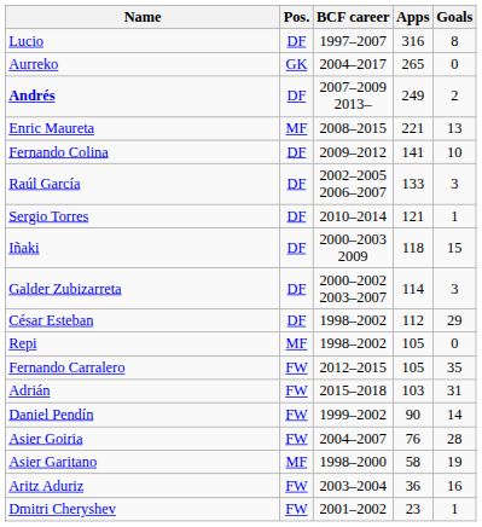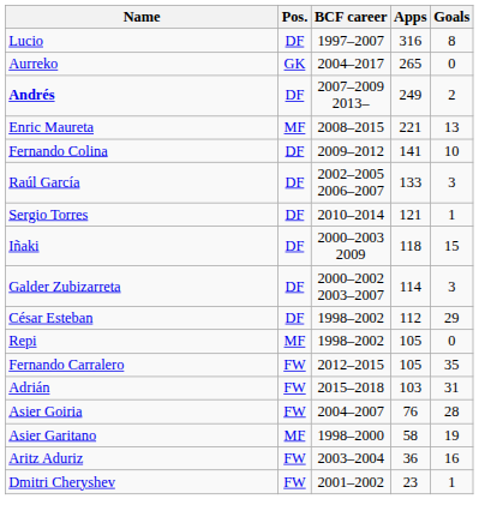- row: Daniel Pendín | FW | 1999–2002 | 90 | 14
